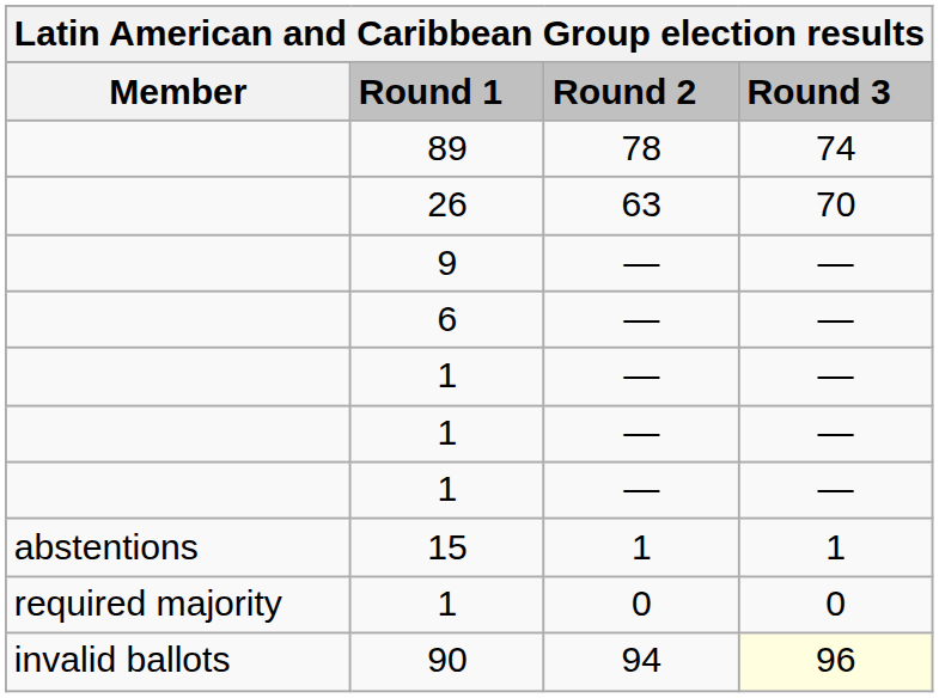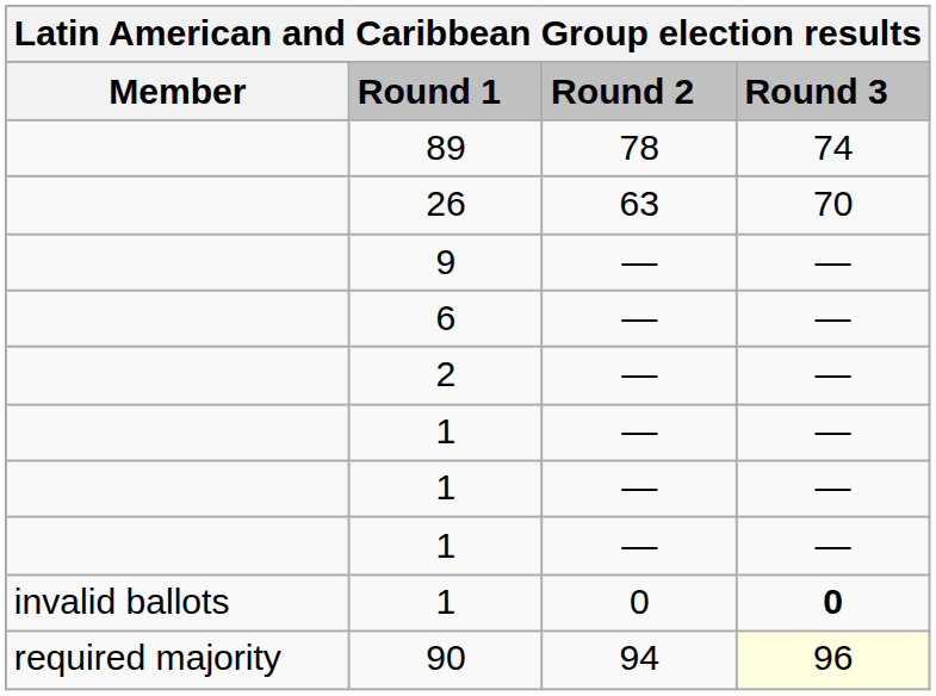+ row: 2 | — | —
- row: abstentions | 15 | 1 | 1
1 / 0 | Member: required majority -> invalid ballots
1 / 0 | Round 3: normal -> bold
90 | Member: invalid ballots -> required majority
